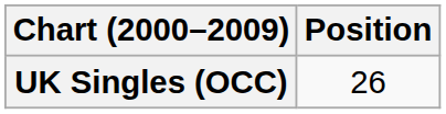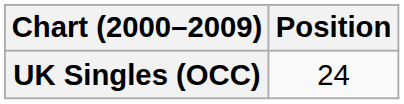UK Singles (OCC) | Position: 26 -> 24
